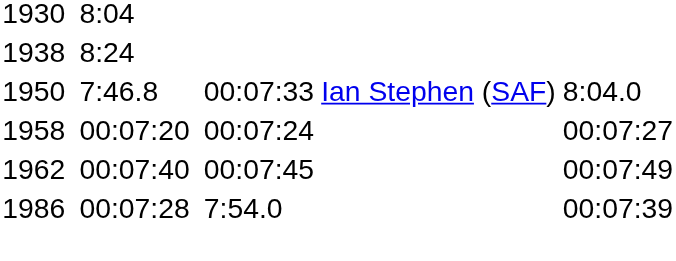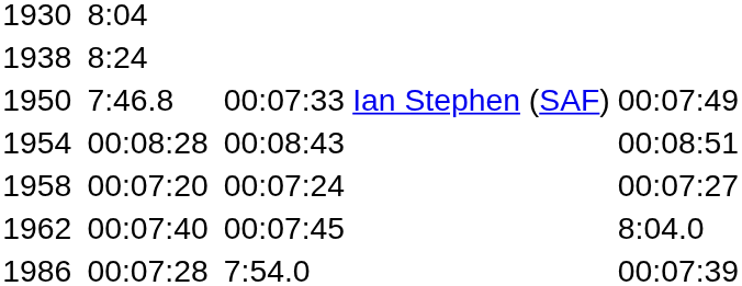1950 | column 7: 8:04.0 -> 00:07:49
+ row: 1954 | 00:08:28 | 00:08:43 | 00:08:51
1962 | column 7: 00:07:49 -> 8:04.0
